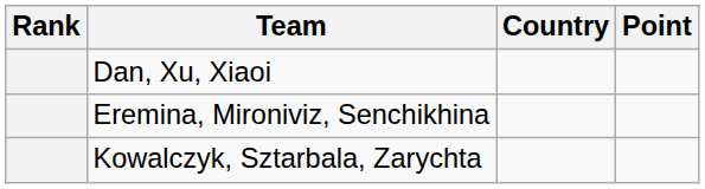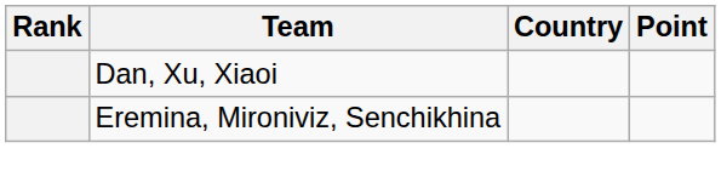- row: Kowalczyk, Sztarbala, Zarychta
